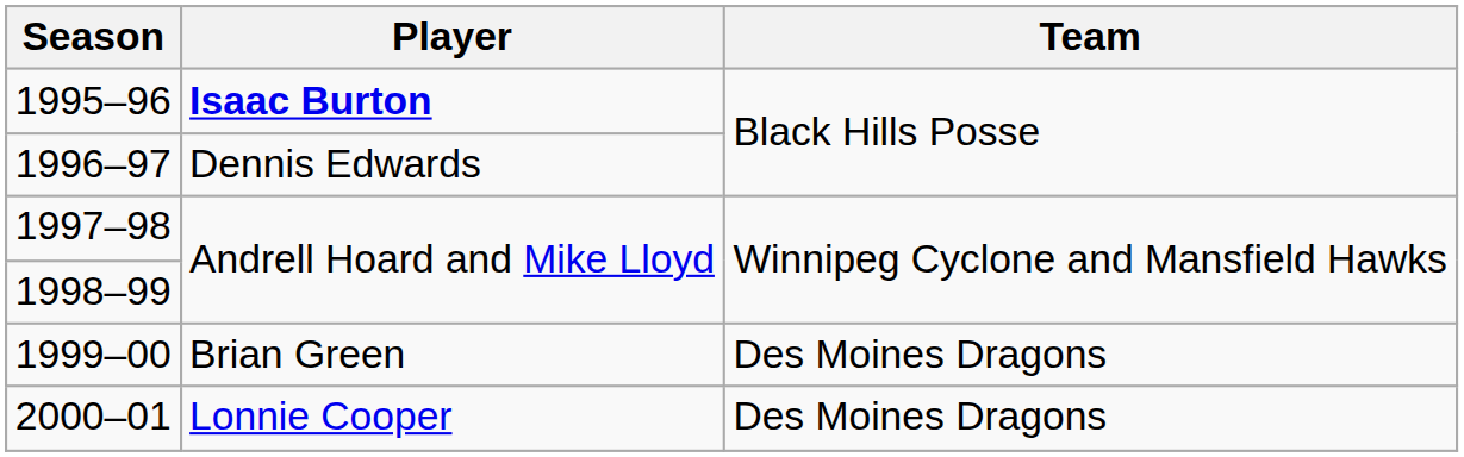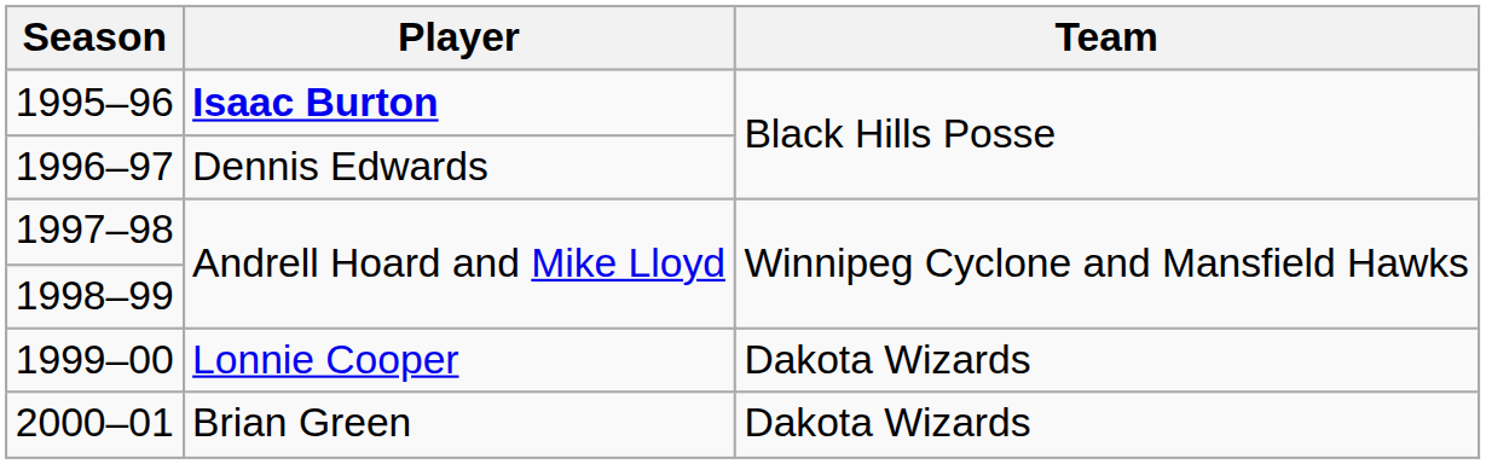1999–00 | Player: Brian Green -> Lonnie Cooper
1999–00 | Team: Des Moines Dragons -> Dakota Wizards
2000–01 | Player: Lonnie Cooper -> Brian Green
2000–01 | Team: Des Moines Dragons -> Dakota Wizards
